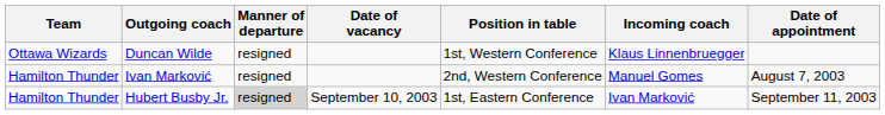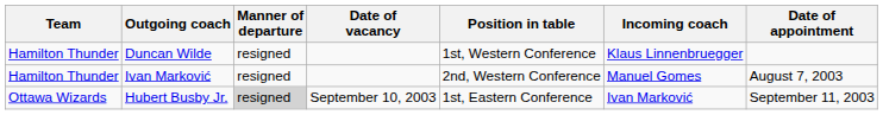Duncan Wilde | Team: Ottawa Wizards -> Hamilton Thunder
Hubert Busby Jr. | Team: Hamilton Thunder -> Ottawa Wizards
